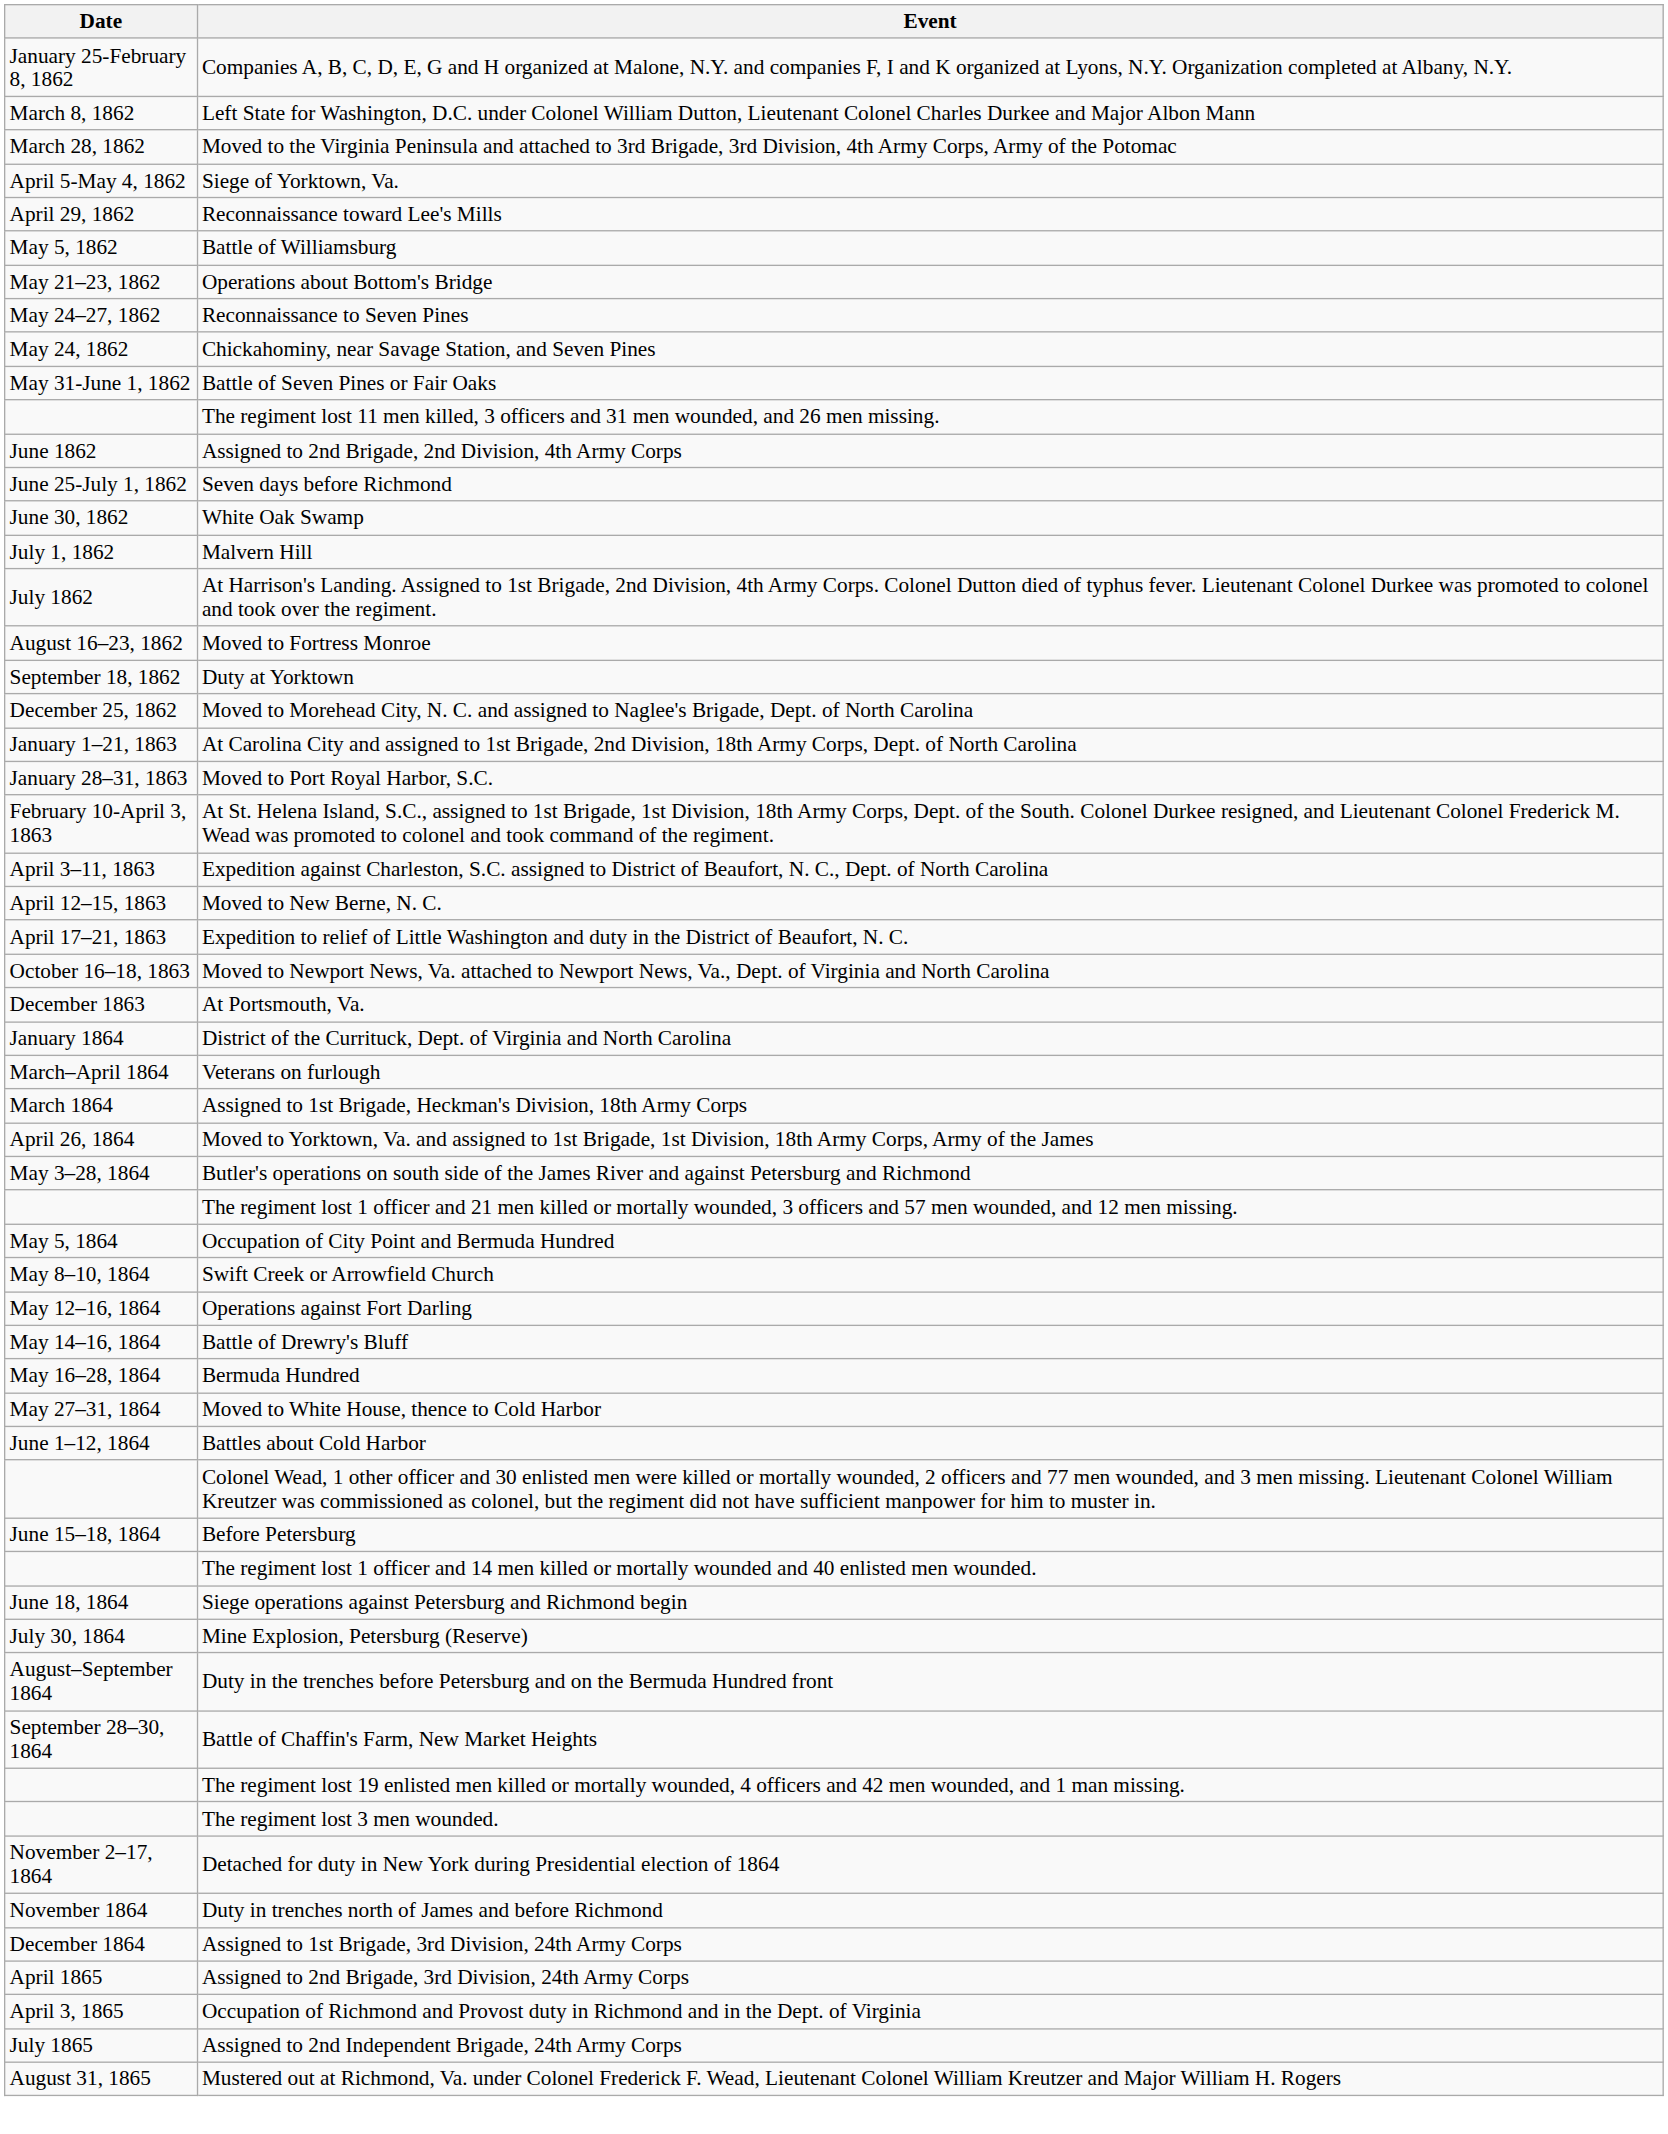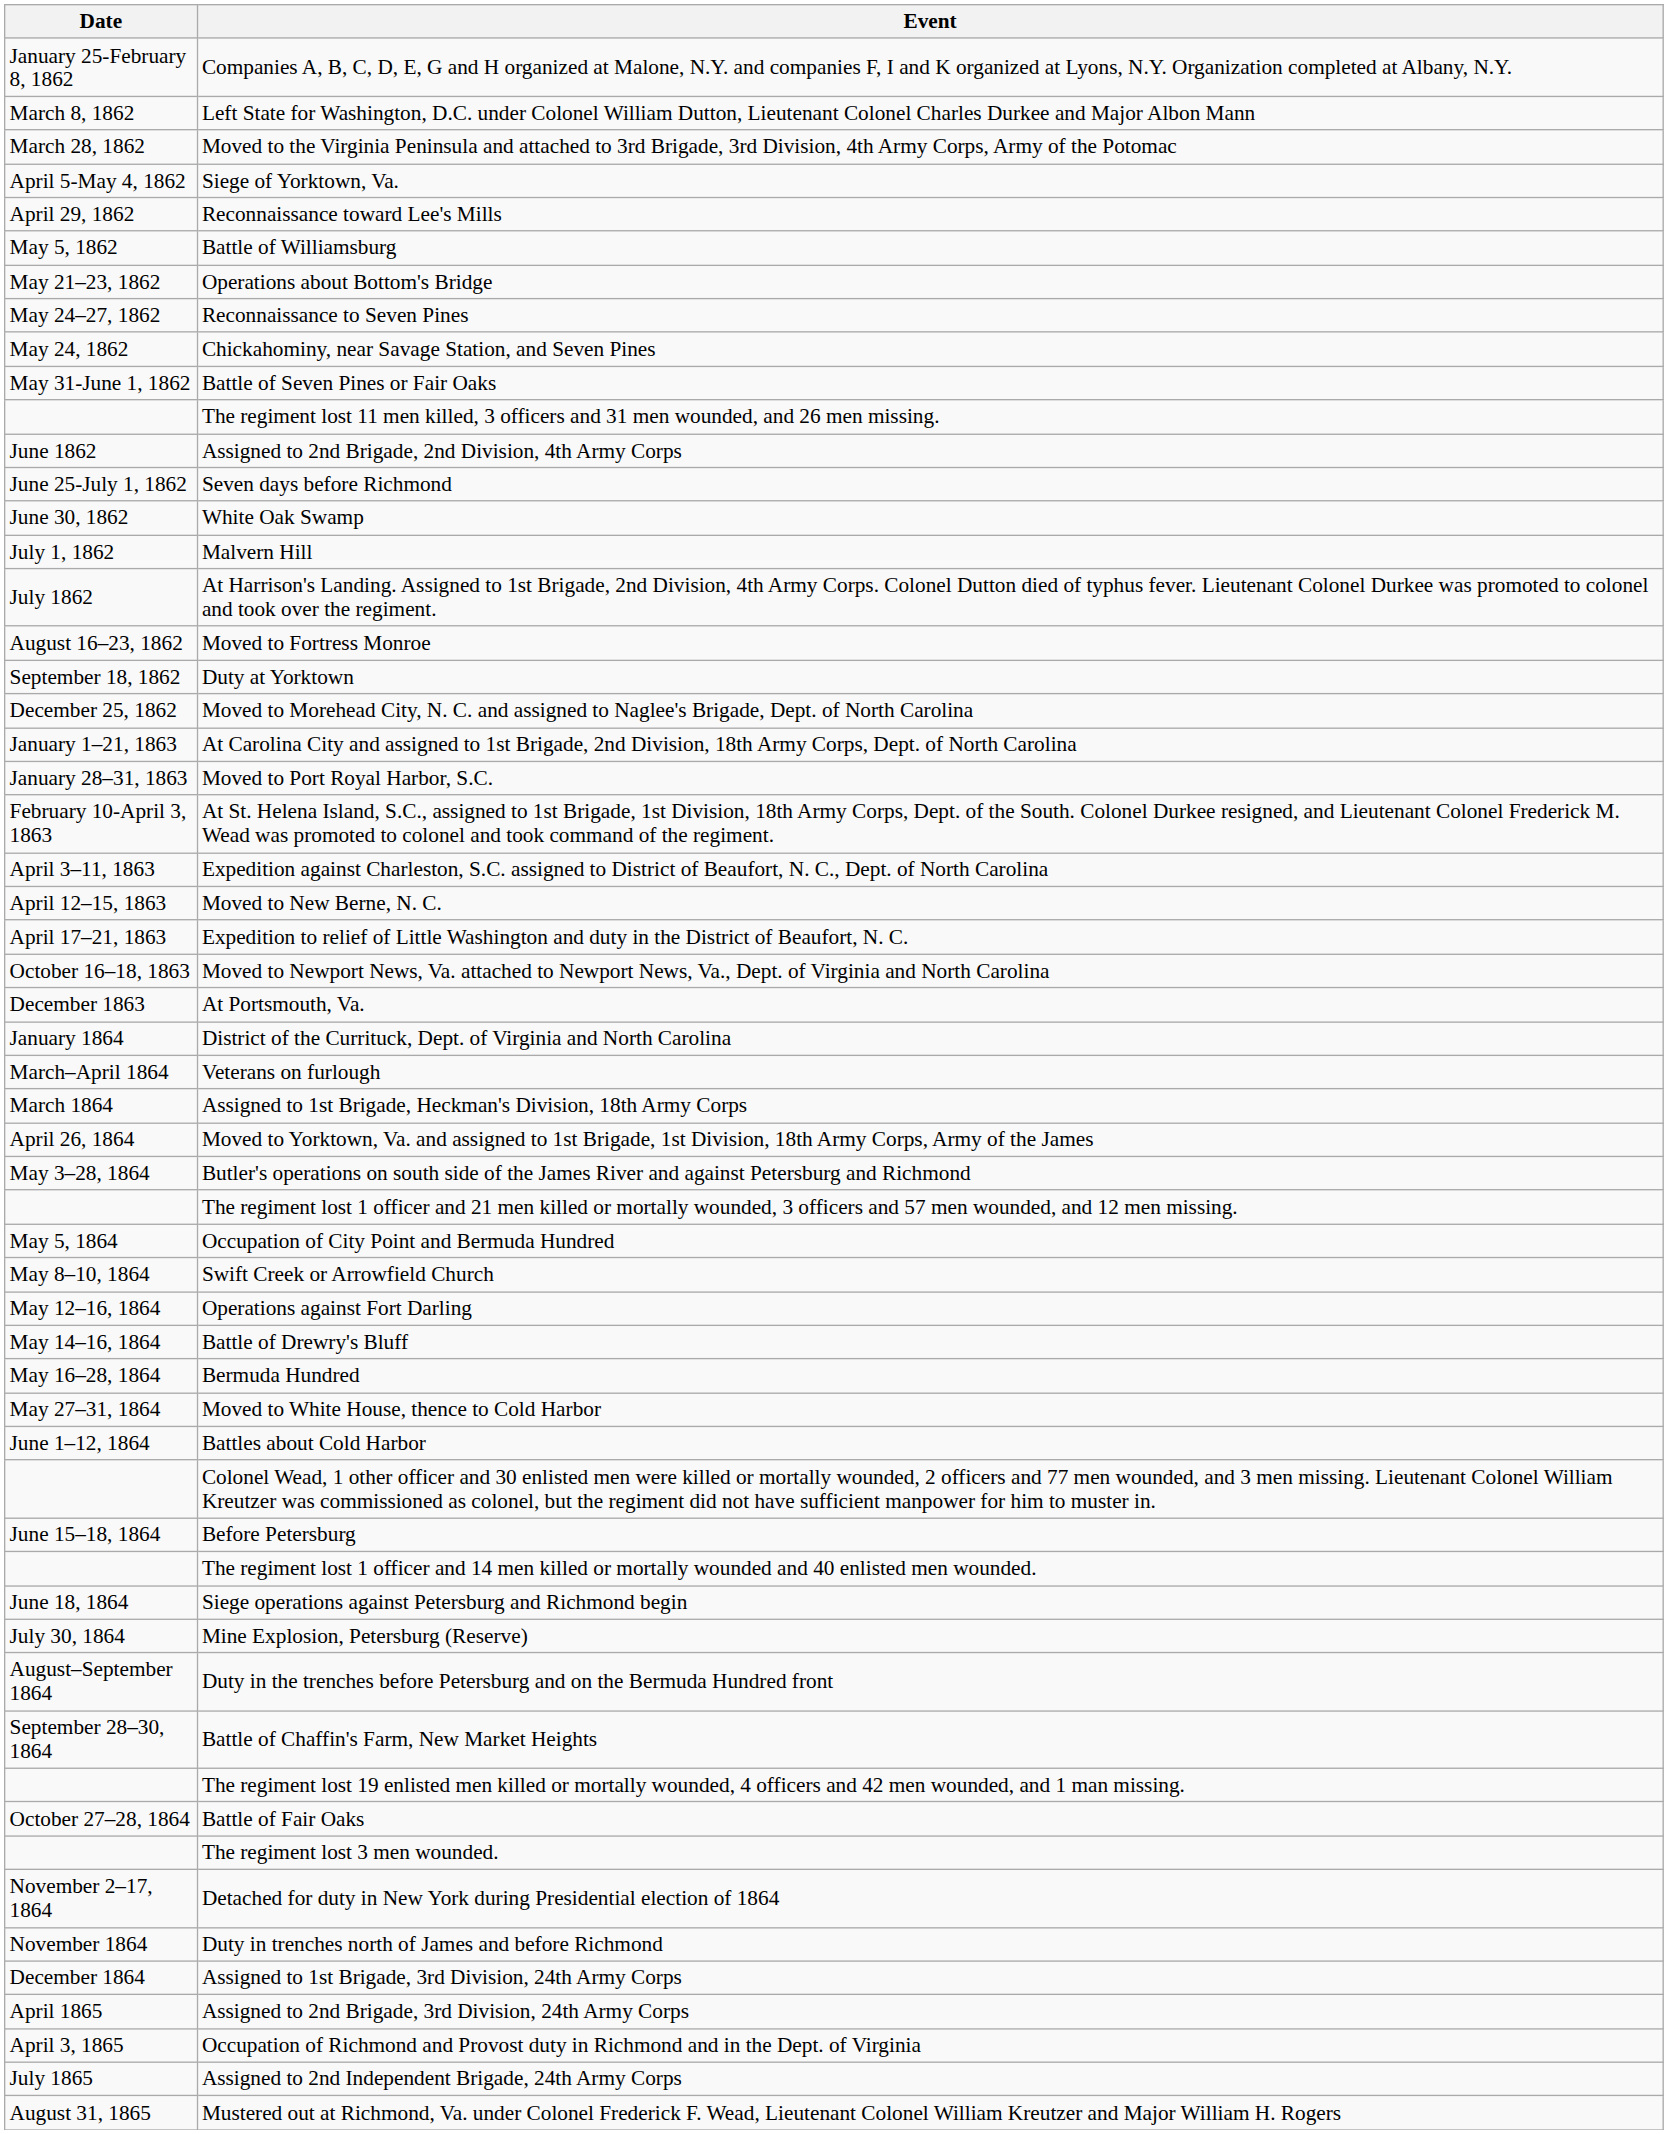+ row: October 27–28, 1864 | Battle of Fair Oaks
